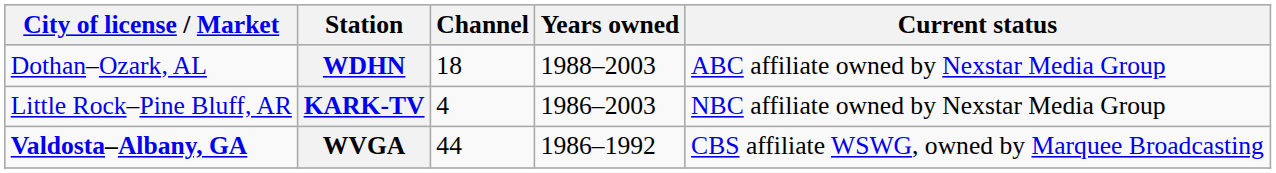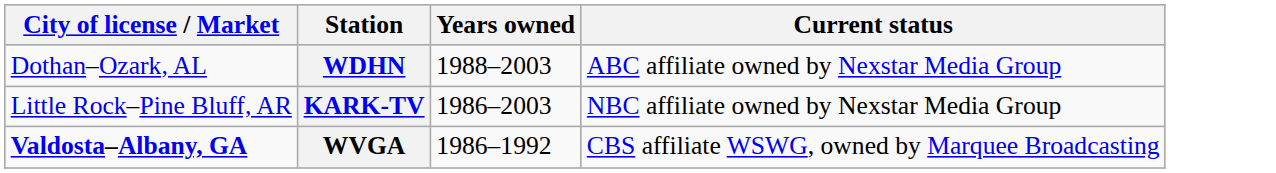- column: Channel | 18 | 4 | 44
